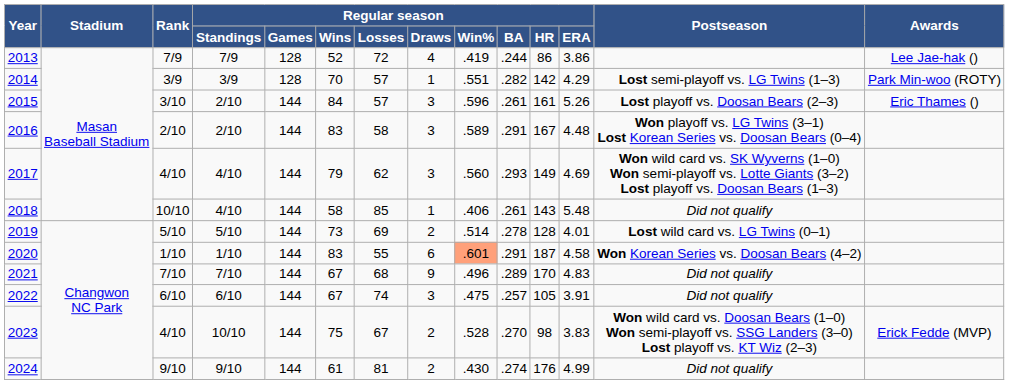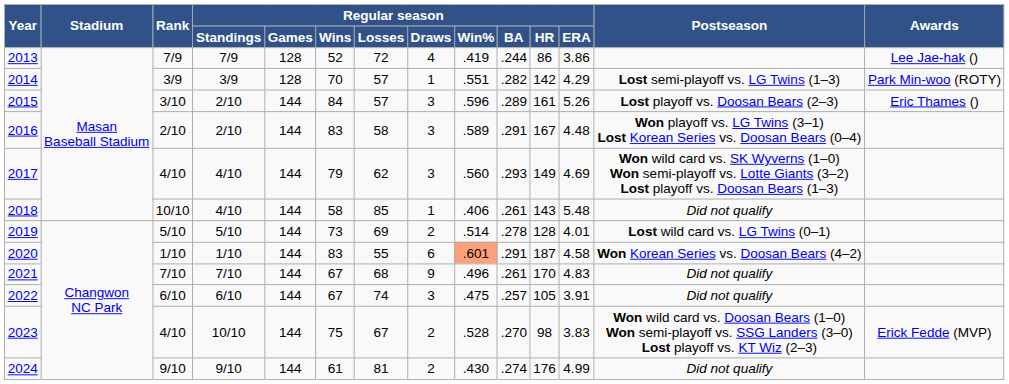2015 | Regular season / BA: .261 -> .289
2021 | Regular season / BA: .289 -> .261
